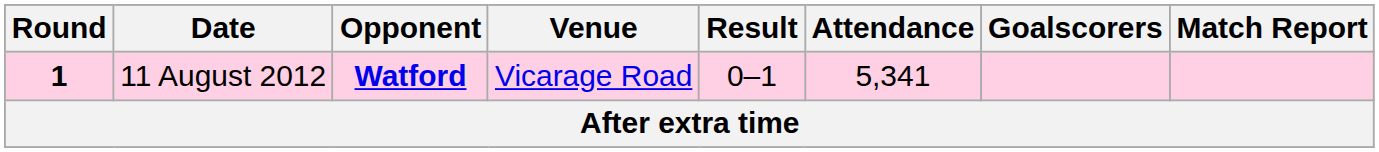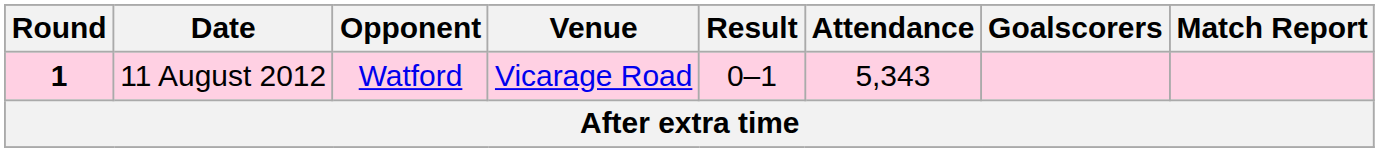11 August 2012 | Opponent: bold -> normal
11 August 2012 | Attendance: 5,341 -> 5,343
